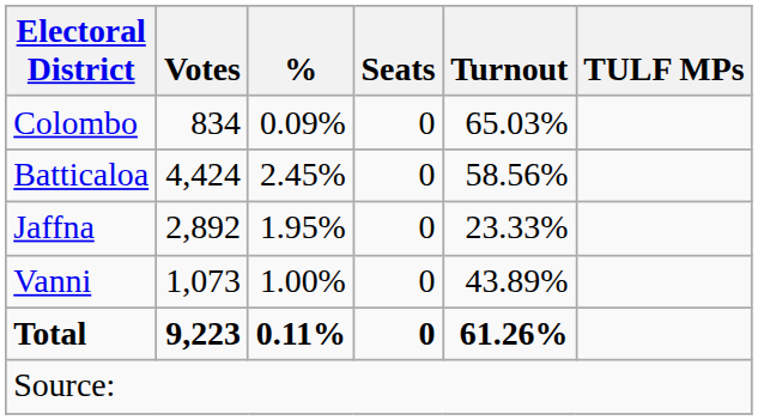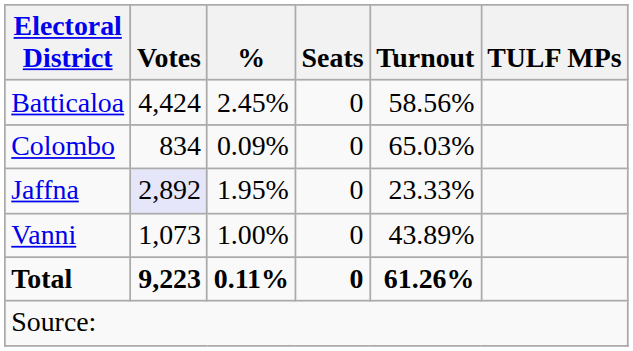rows swapped: Batticaloa <-> Colombo
Jaffna | Votes: no background -> lavender background
